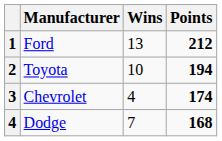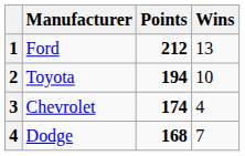columns swapped: Wins <-> Points
